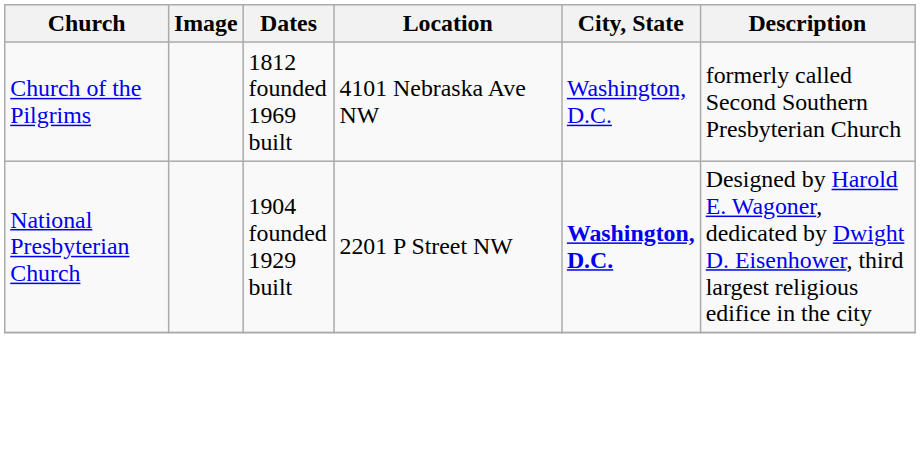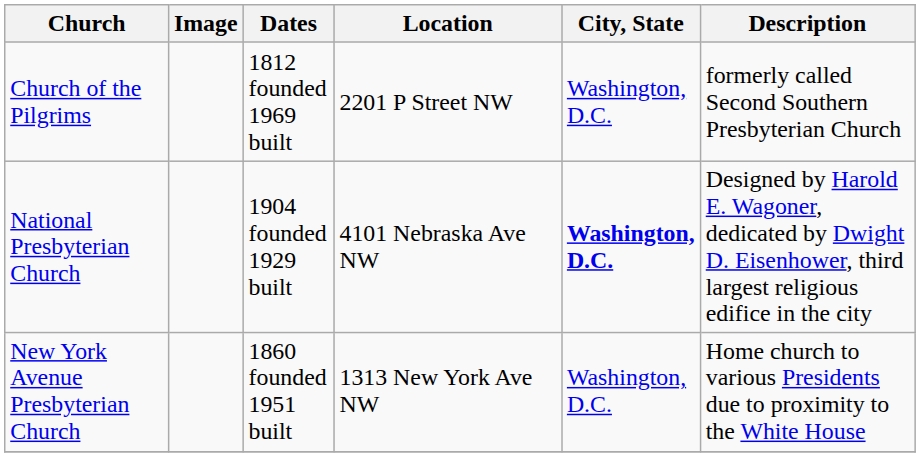Church of the Pilgrims | Location: 4101 Nebraska Ave NW -> 2201 P Street NW
National Presbyterian Church | Location: 2201 P Street NW -> 4101 Nebraska Ave NW
+ row: New York Avenue Presbyterian Church | 1860 founded 1951 built | 1313 New York Ave NW | Washington, D.C. | Home church to various Presidents due to proximity to the White House
